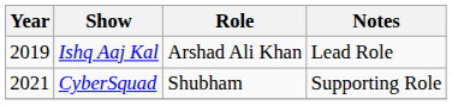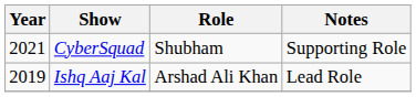rows swapped: Ishq Aaj Kal <-> CyberSquad
